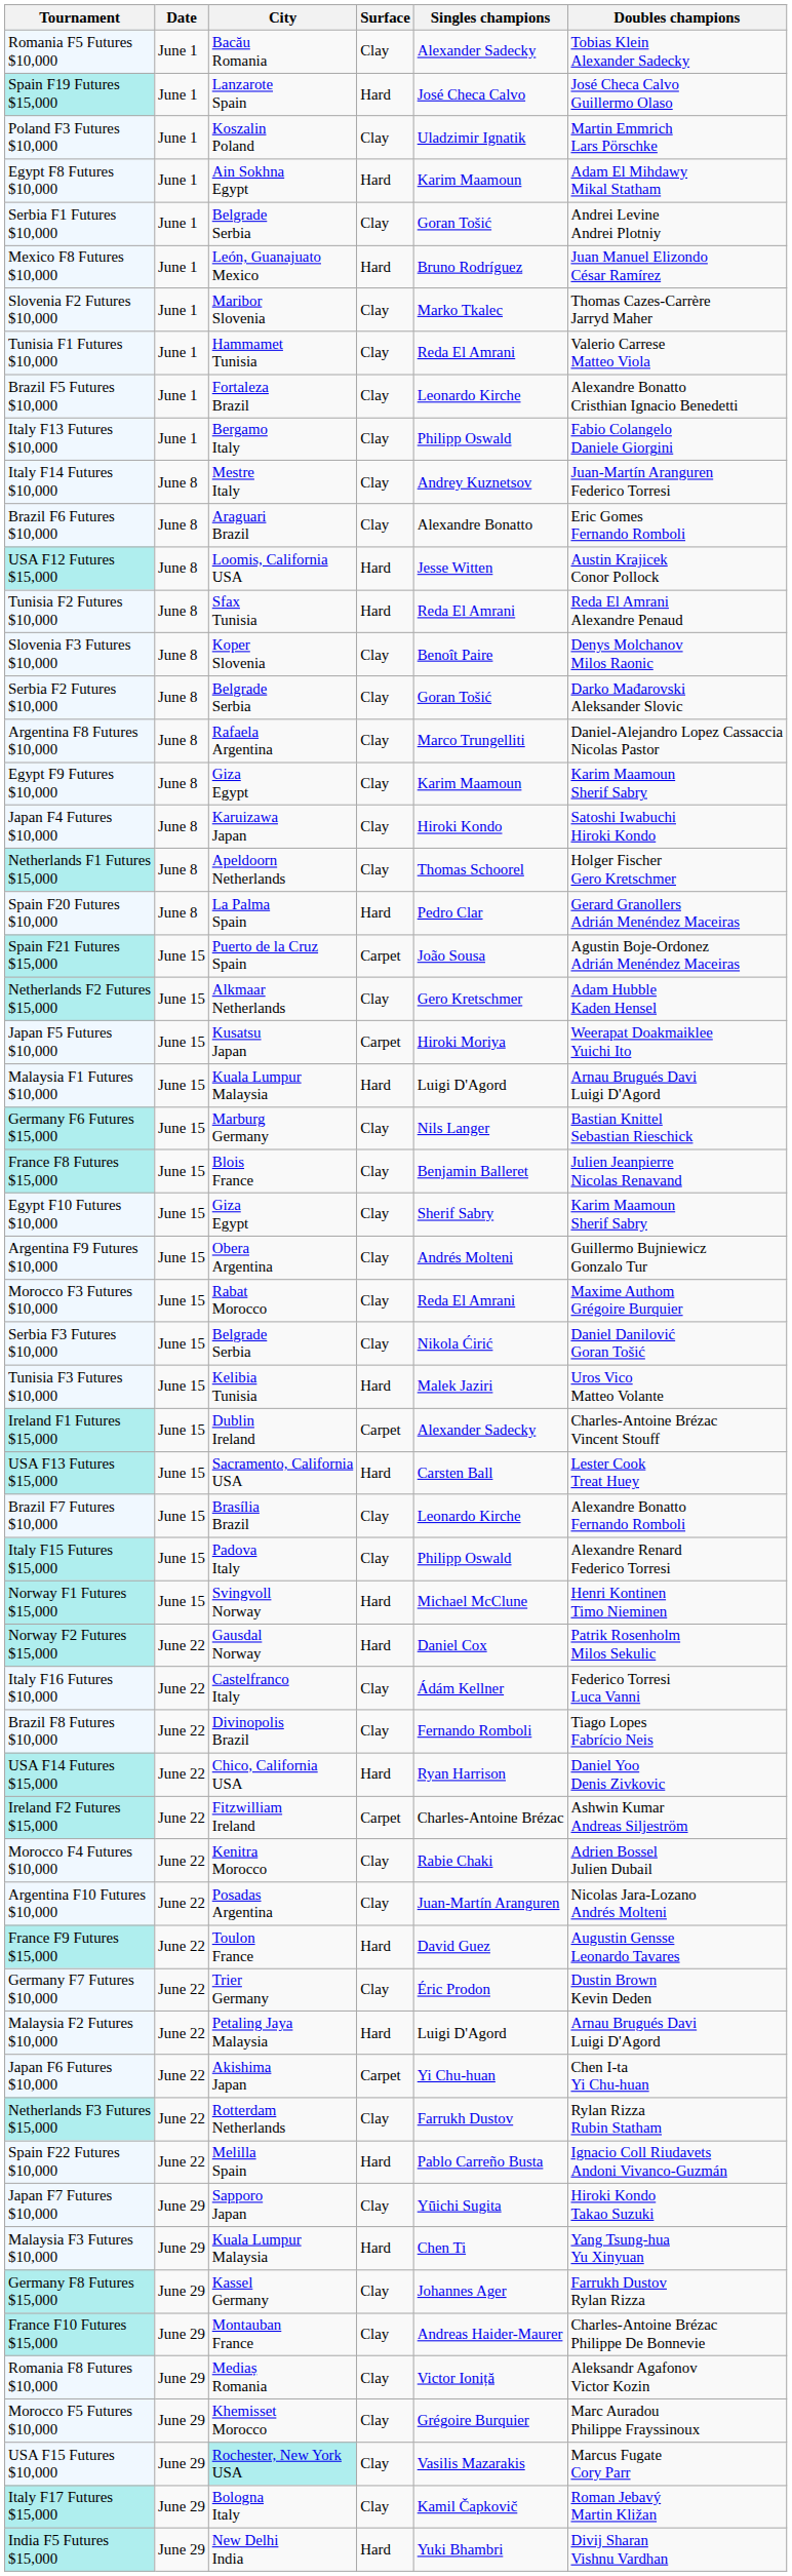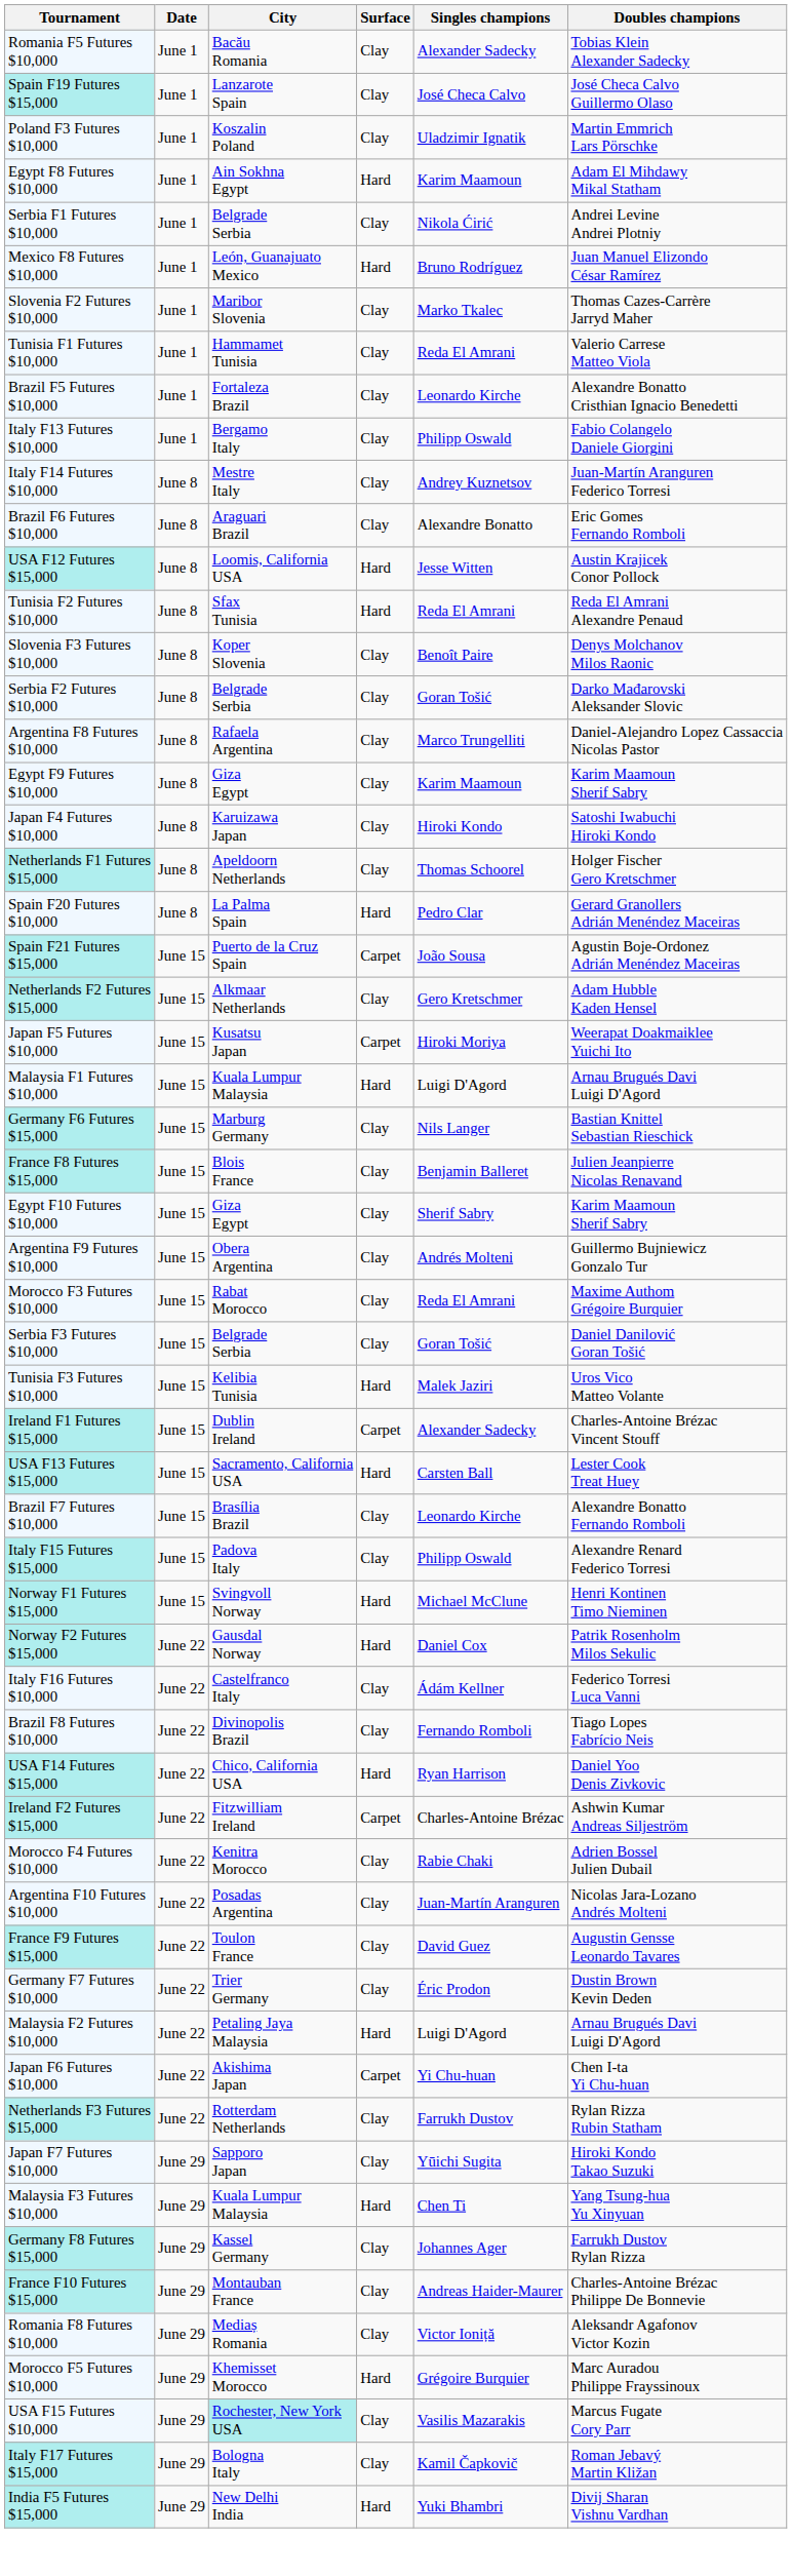Spain F19 Futures $15,000 | Surface: Hard -> Clay
Serbia F1 Futures $10,000 | Singles champions: Goran Tošić -> Nikola Ćirić
Serbia F3 Futures $10,000 | Singles champions: Nikola Ćirić -> Goran Tošić
France F9 Futures $15,000 | Surface: Hard -> Clay
- row: Spain F22 Futures $10,000 | June 22 | Melilla Spain | Hard | Pablo Carreño Busta | Ignacio Coll Riudavets Andoni Vivanco-Guzmán
Morocco F5 Futures $10,000 | Surface: Clay -> Hard
